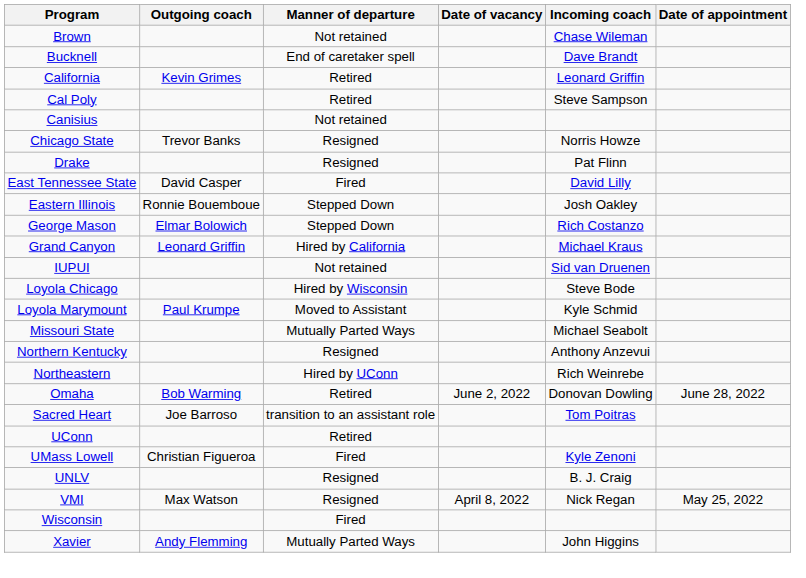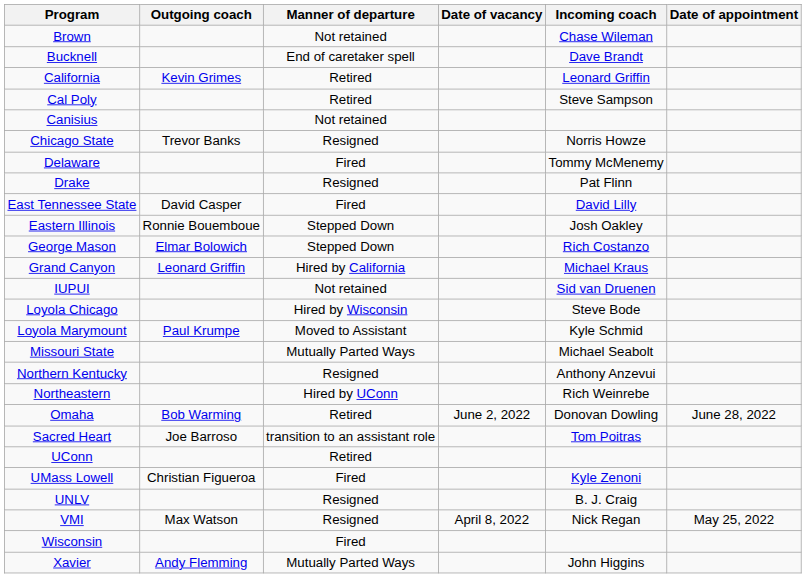+ row: Delaware | Fired | Tommy McMenemy
